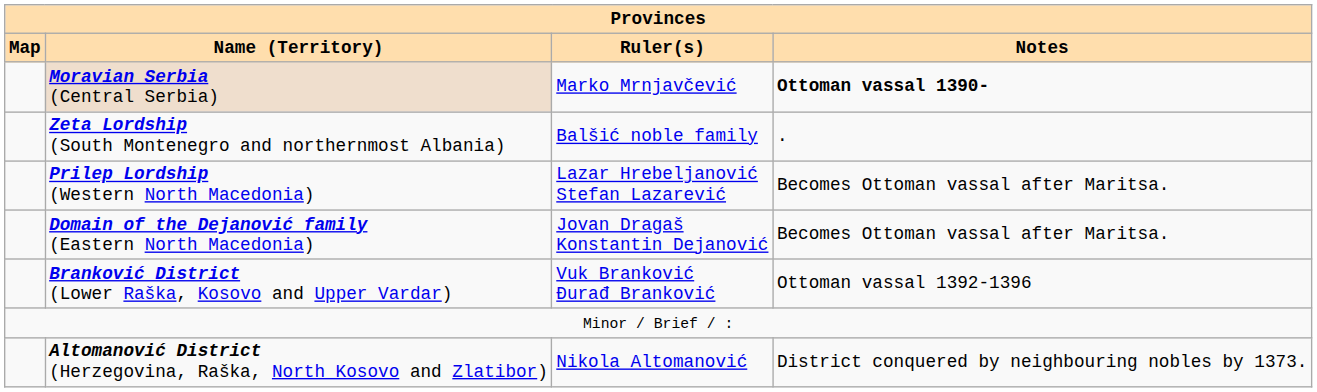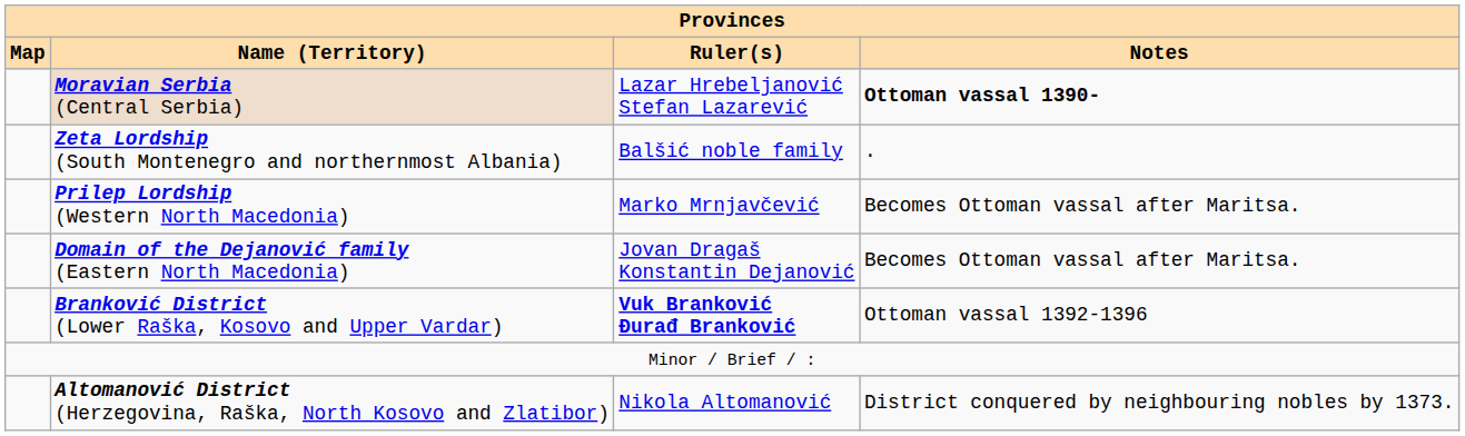Moravian Serbia (Central Serbia) | Ruler(s): Marko Mrnjavčević -> Lazar Hrebeljanović Stefan Lazarević
Prilep Lordship (Western North Macedonia) | Ruler(s): Lazar Hrebeljanović Stefan Lazarević -> Marko Mrnjavčević
Branković District (Lower Raška, Kosovo and Upper Vardar) | Ruler(s): normal -> bold
